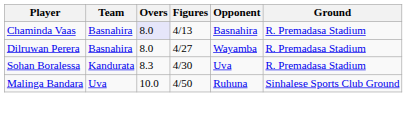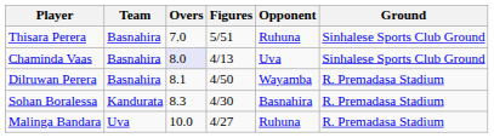+ row: Thisara Perera | Basnahira | 7.0 | 5/51 | Ruhuna | Sinhalese Sports Club Ground
Chaminda Vaas | Opponent: Basnahira -> Uva
Chaminda Vaas | Ground: R. Premadasa Stadium -> Sinhalese Sports Club Ground
Dilruwan Perera | Overs: 8.0 -> 8.1
Dilruwan Perera | Figures: 4/27 -> 4/50
Sohan Boralessa | Opponent: Uva -> Basnahira
Malinga Bandara | Figures: 4/50 -> 4/27
Malinga Bandara | Ground: Sinhalese Sports Club Ground -> R. Premadasa Stadium
